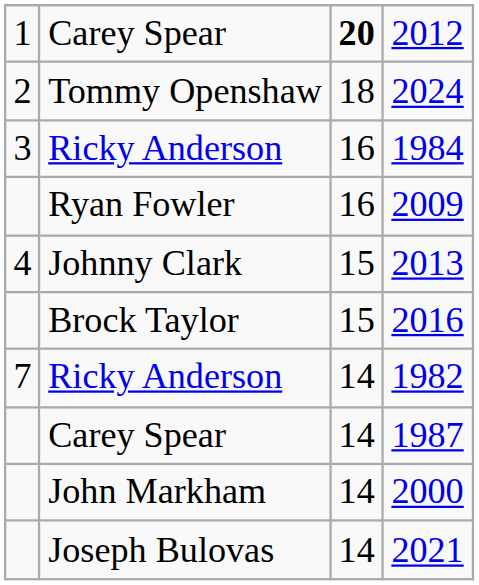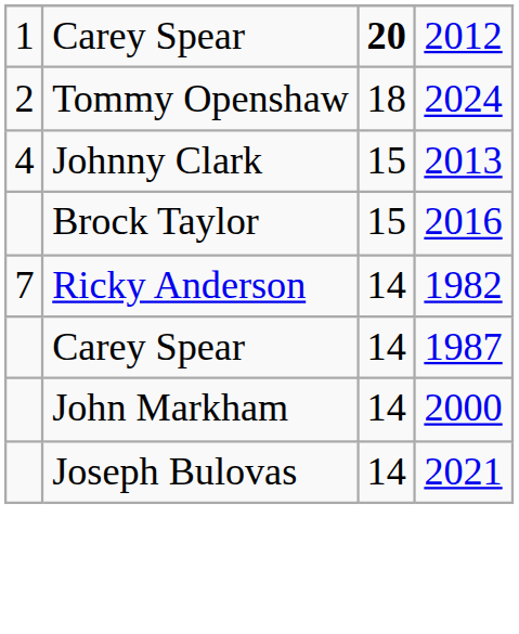- row: 3 | Ricky Anderson | 16 | 1984
- row: Ryan Fowler | 16 | 2009
